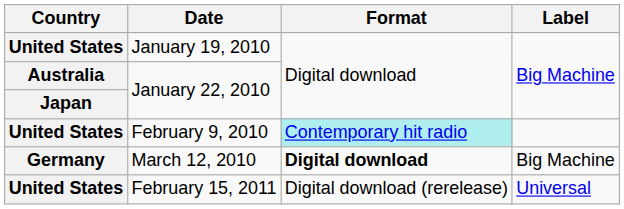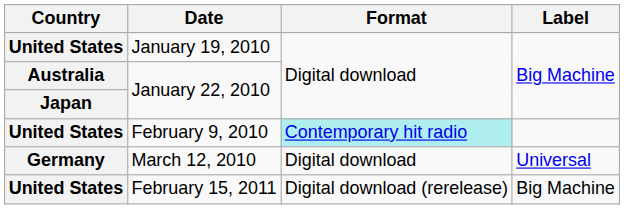March 12, 2010 | Format: bold -> normal
March 12, 2010 | Label: Big Machine -> Universal
February 15, 2011 | Label: Universal -> Big Machine
